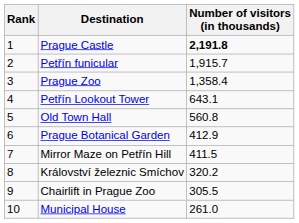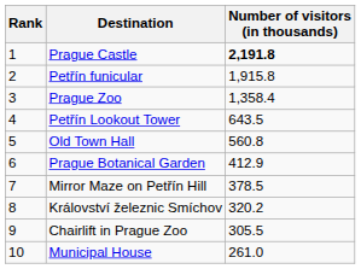Petřín funicular | Number of visitors (in thousands): 1,915.7 -> 1,915.8
Petřín Lookout Tower | Number of visitors (in thousands): 643.1 -> 643.5
Mirror Maze on Petřín Hill | Number of visitors (in thousands): 411.5 -> 378.5
